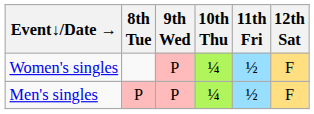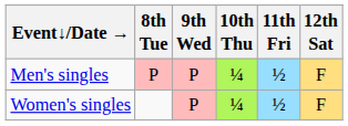rows swapped: Men's singles <-> Women's singles
